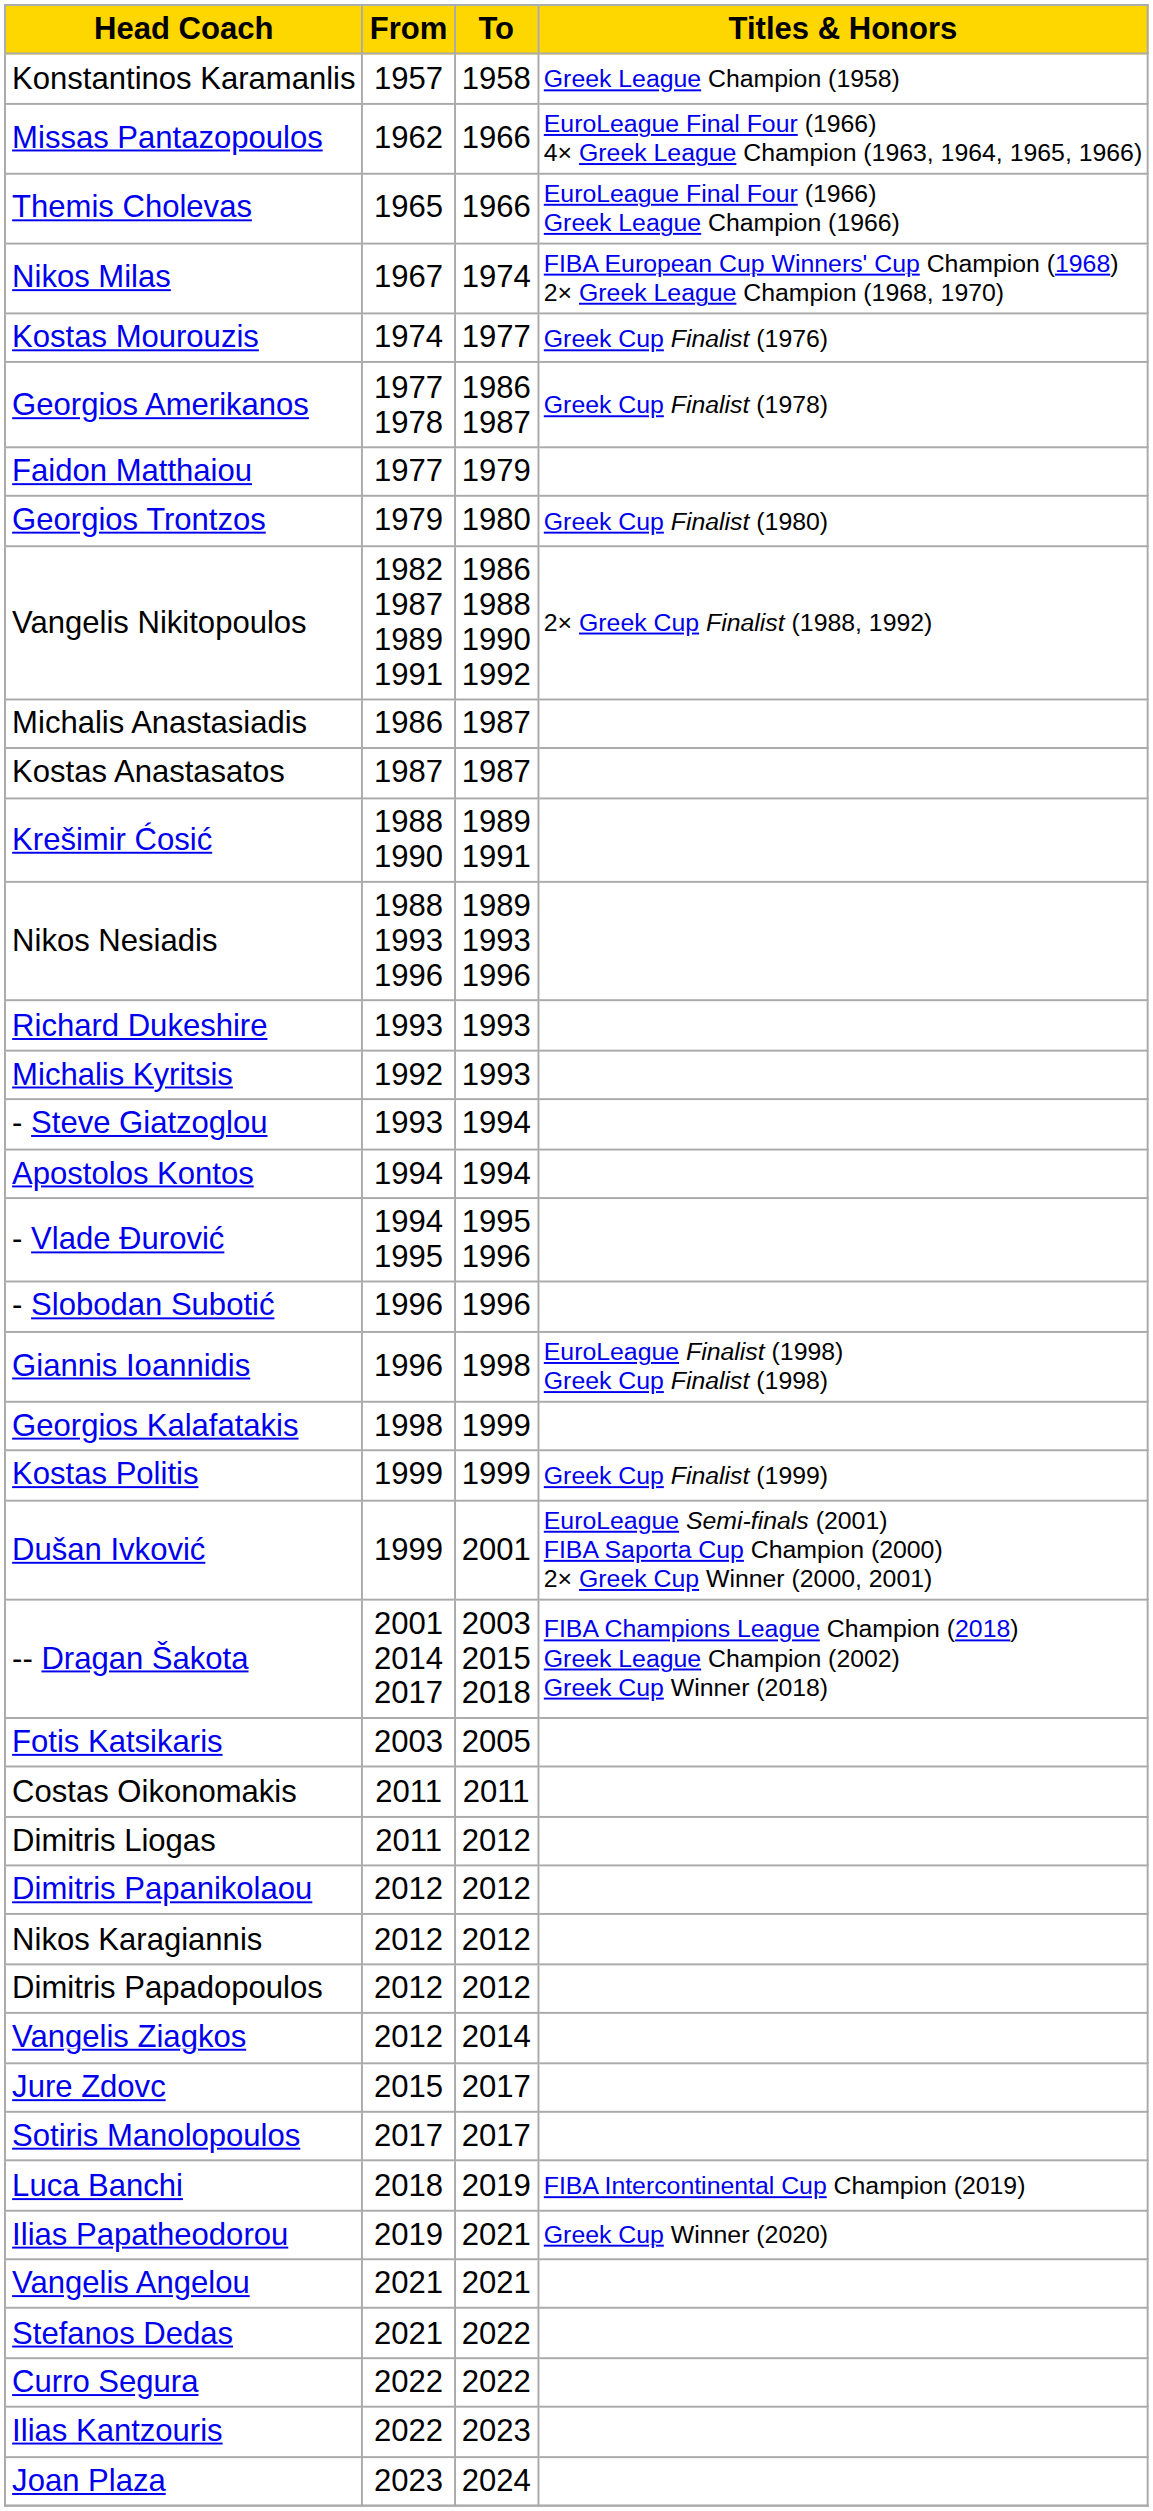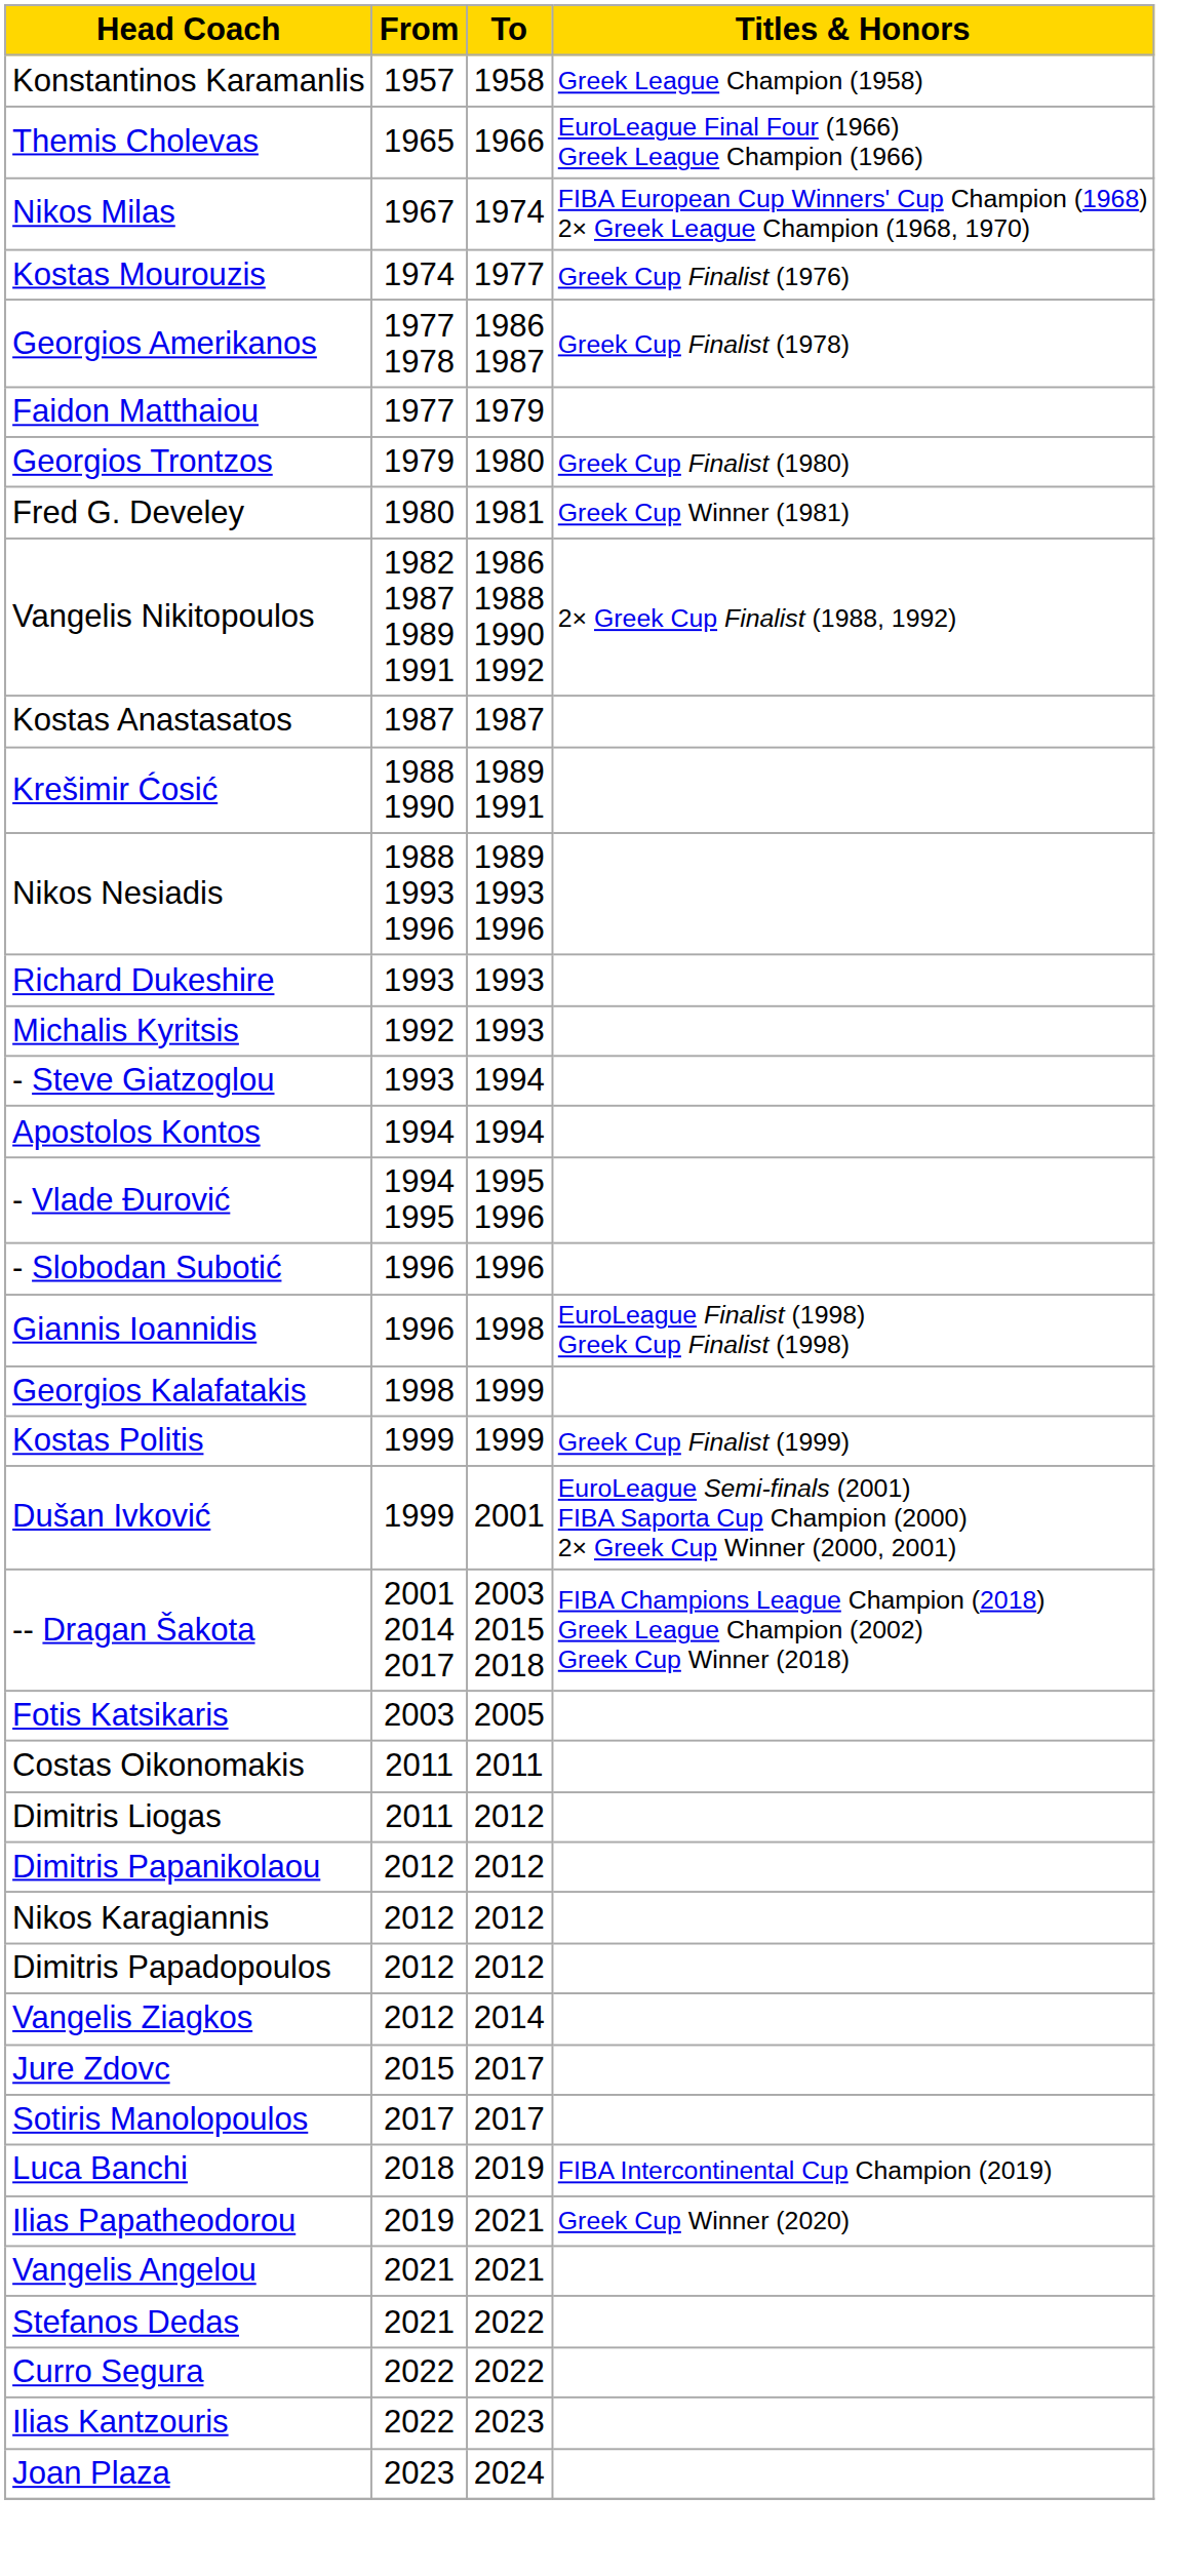- row: Missas Pantazopoulos | 1962 | 1966 | EuroLeague Final Four (1966) 4× Greek League Champion (1963, 1964, 1965, 1966)
+ row: Fred G. Develey | 1980 | 1981 | Greek Cup Winner (1981)
- row: Michalis Anastasiadis | 1986 | 1987
